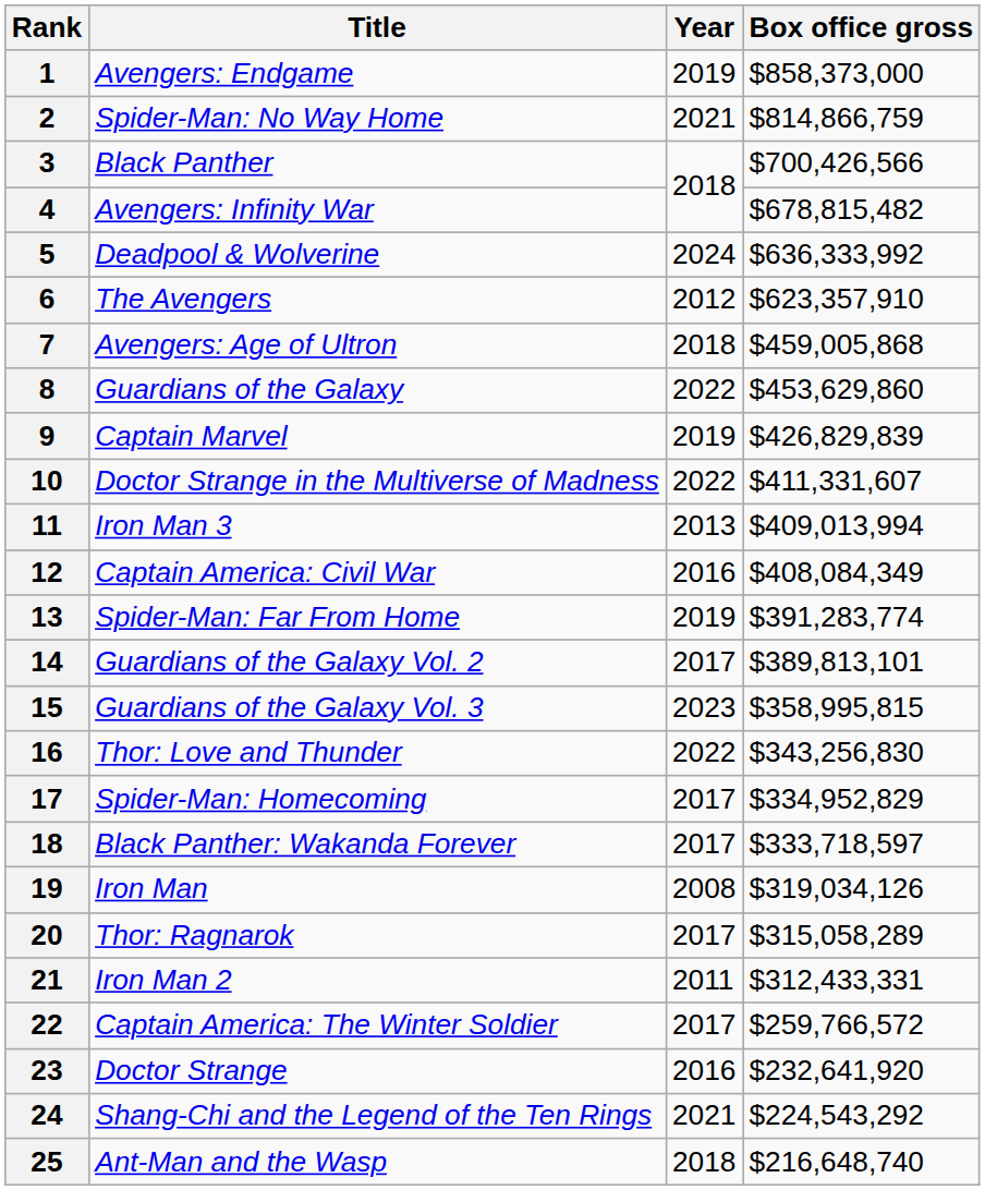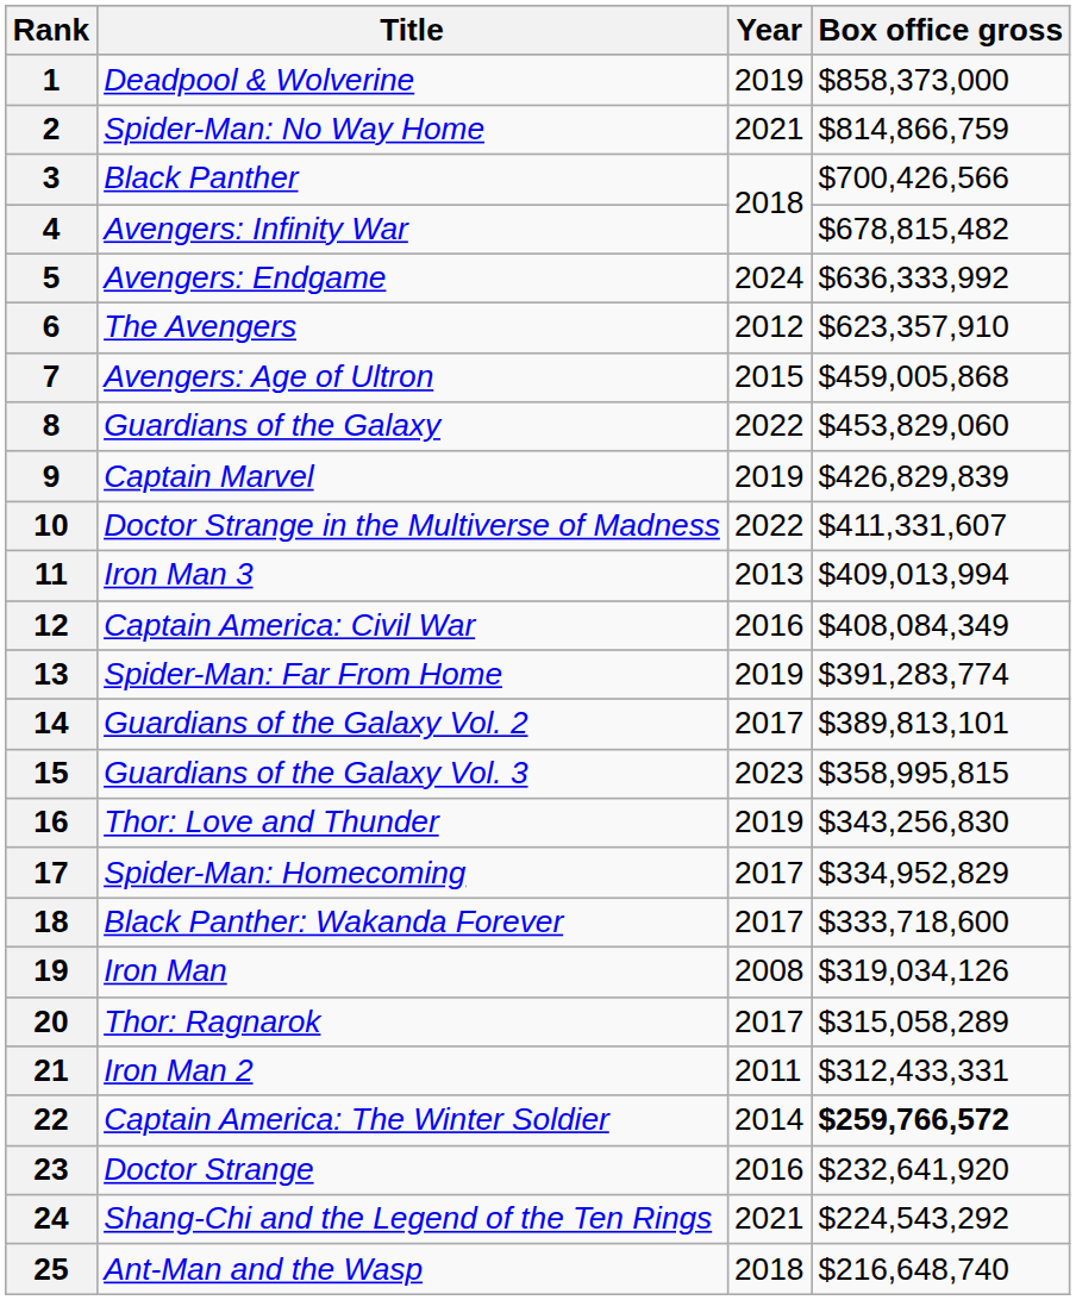1 | Title: Avengers: Endgame -> Deadpool & Wolverine
5 | Title: Deadpool & Wolverine -> Avengers: Endgame
7 | Year: 2018 -> 2015
8 | Box office gross: $453,629,860 -> $453,829,060
16 | Year: 2022 -> 2019
18 | Box office gross: $333,718,597 -> $333,718,600
22 | Year: 2017 -> 2014
22 | Box office gross: normal -> bold
